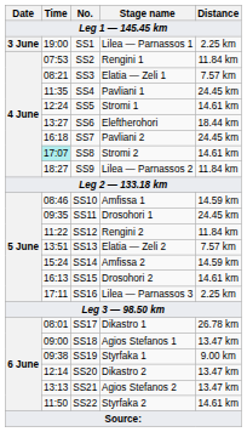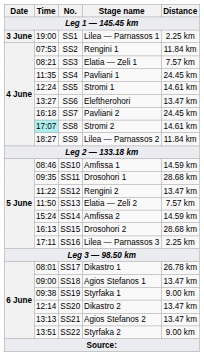SS6 | Distance: 18.44 km -> 13.47 km
SS11 | Distance: 24.45 km -> 28.68 km
SS12 | Distance: 11.84 km -> 13.47 km
SS13 | Time: 13:51 -> 11:50
SS15 | Distance: 14.61 km -> 28.68 km
SS22 | Time: 11:50 -> 13:51
SS22 | Distance: 14.61 km -> 9.00 km
